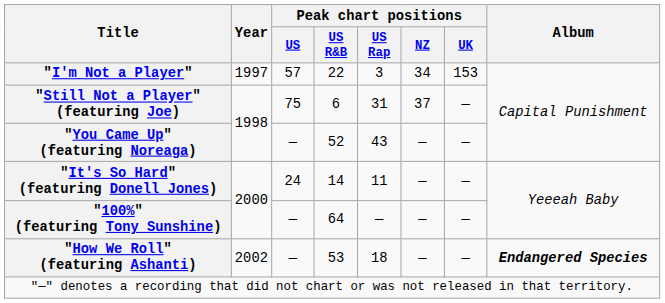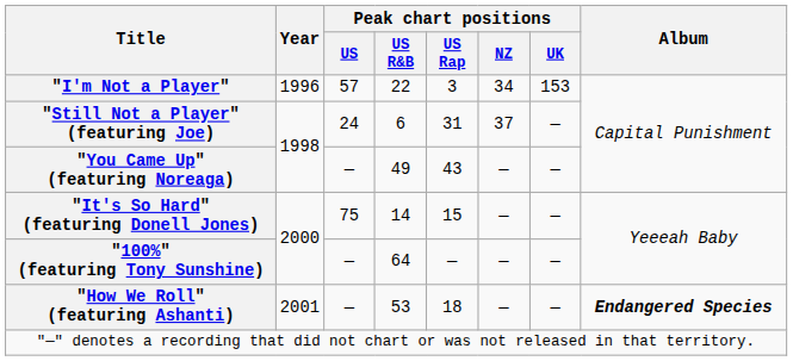"I'm Not a Player" | Year: 1997 -> 1996
"Still Not a Player" (featuring Joe) | Peak chart positions / US: 75 -> 24
"You Came Up" (featuring Noreaga) | Peak chart positions / US R&B: 52 -> 49
"It's So Hard" (featuring Donell Jones) | Peak chart positions / US: 24 -> 75
"It's So Hard" (featuring Donell Jones) | Peak chart positions / US Rap: 11 -> 15
"How We Roll" (featuring Ashanti) | Year: 2002 -> 2001
